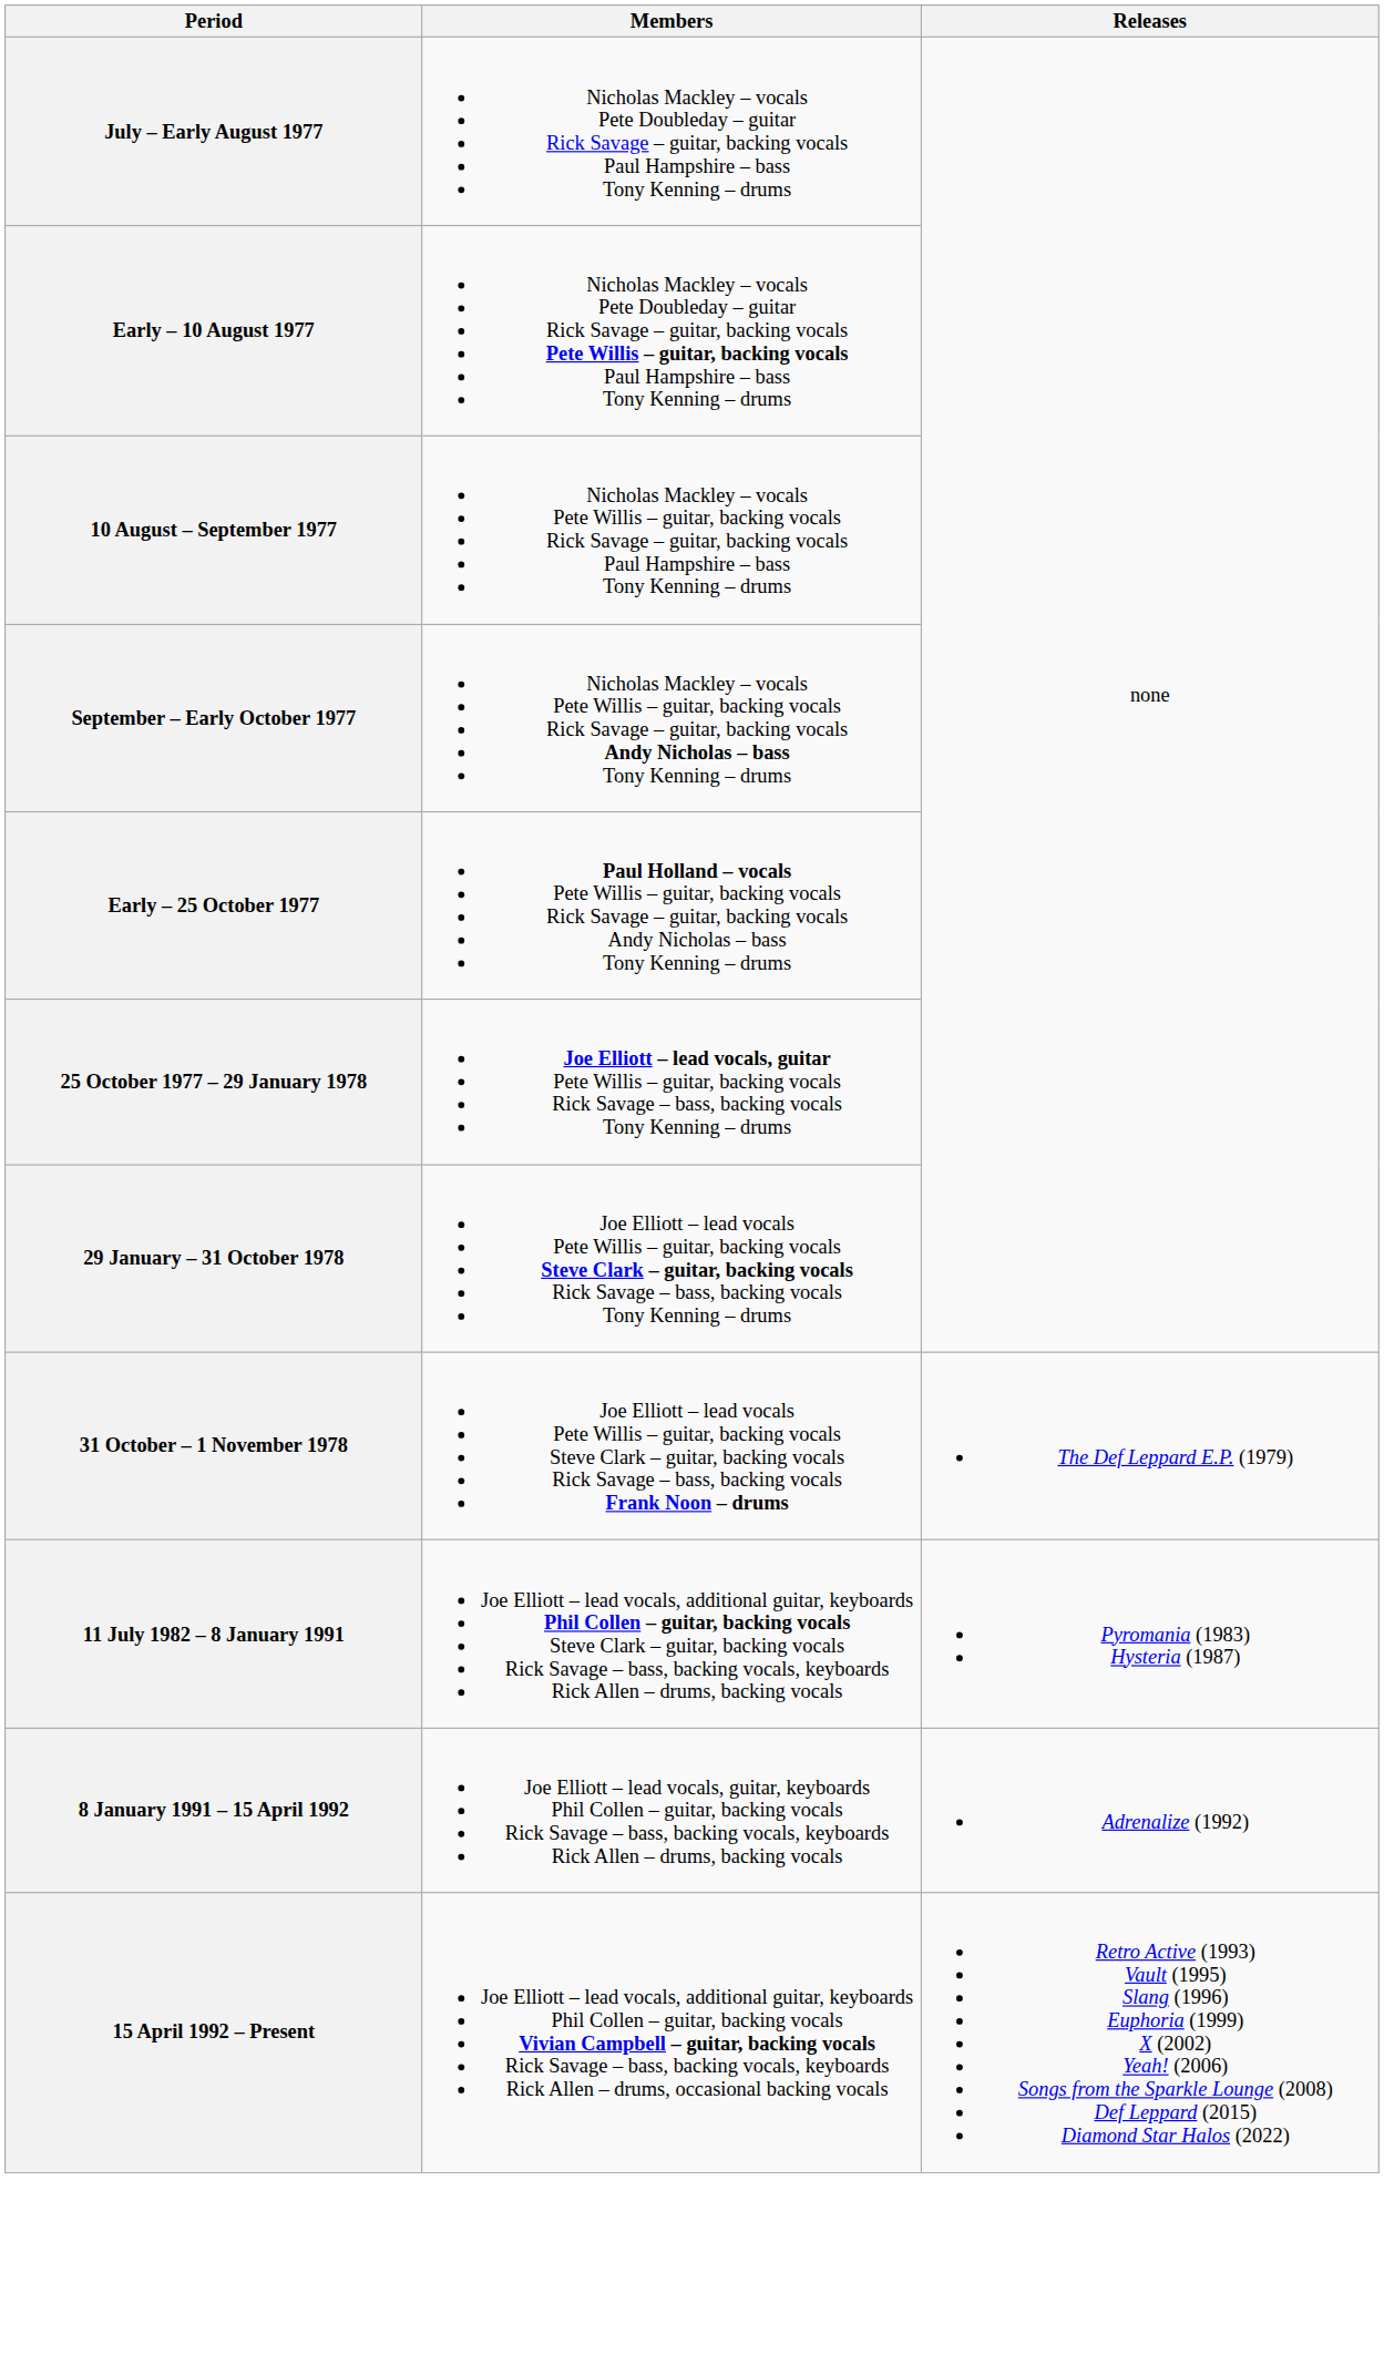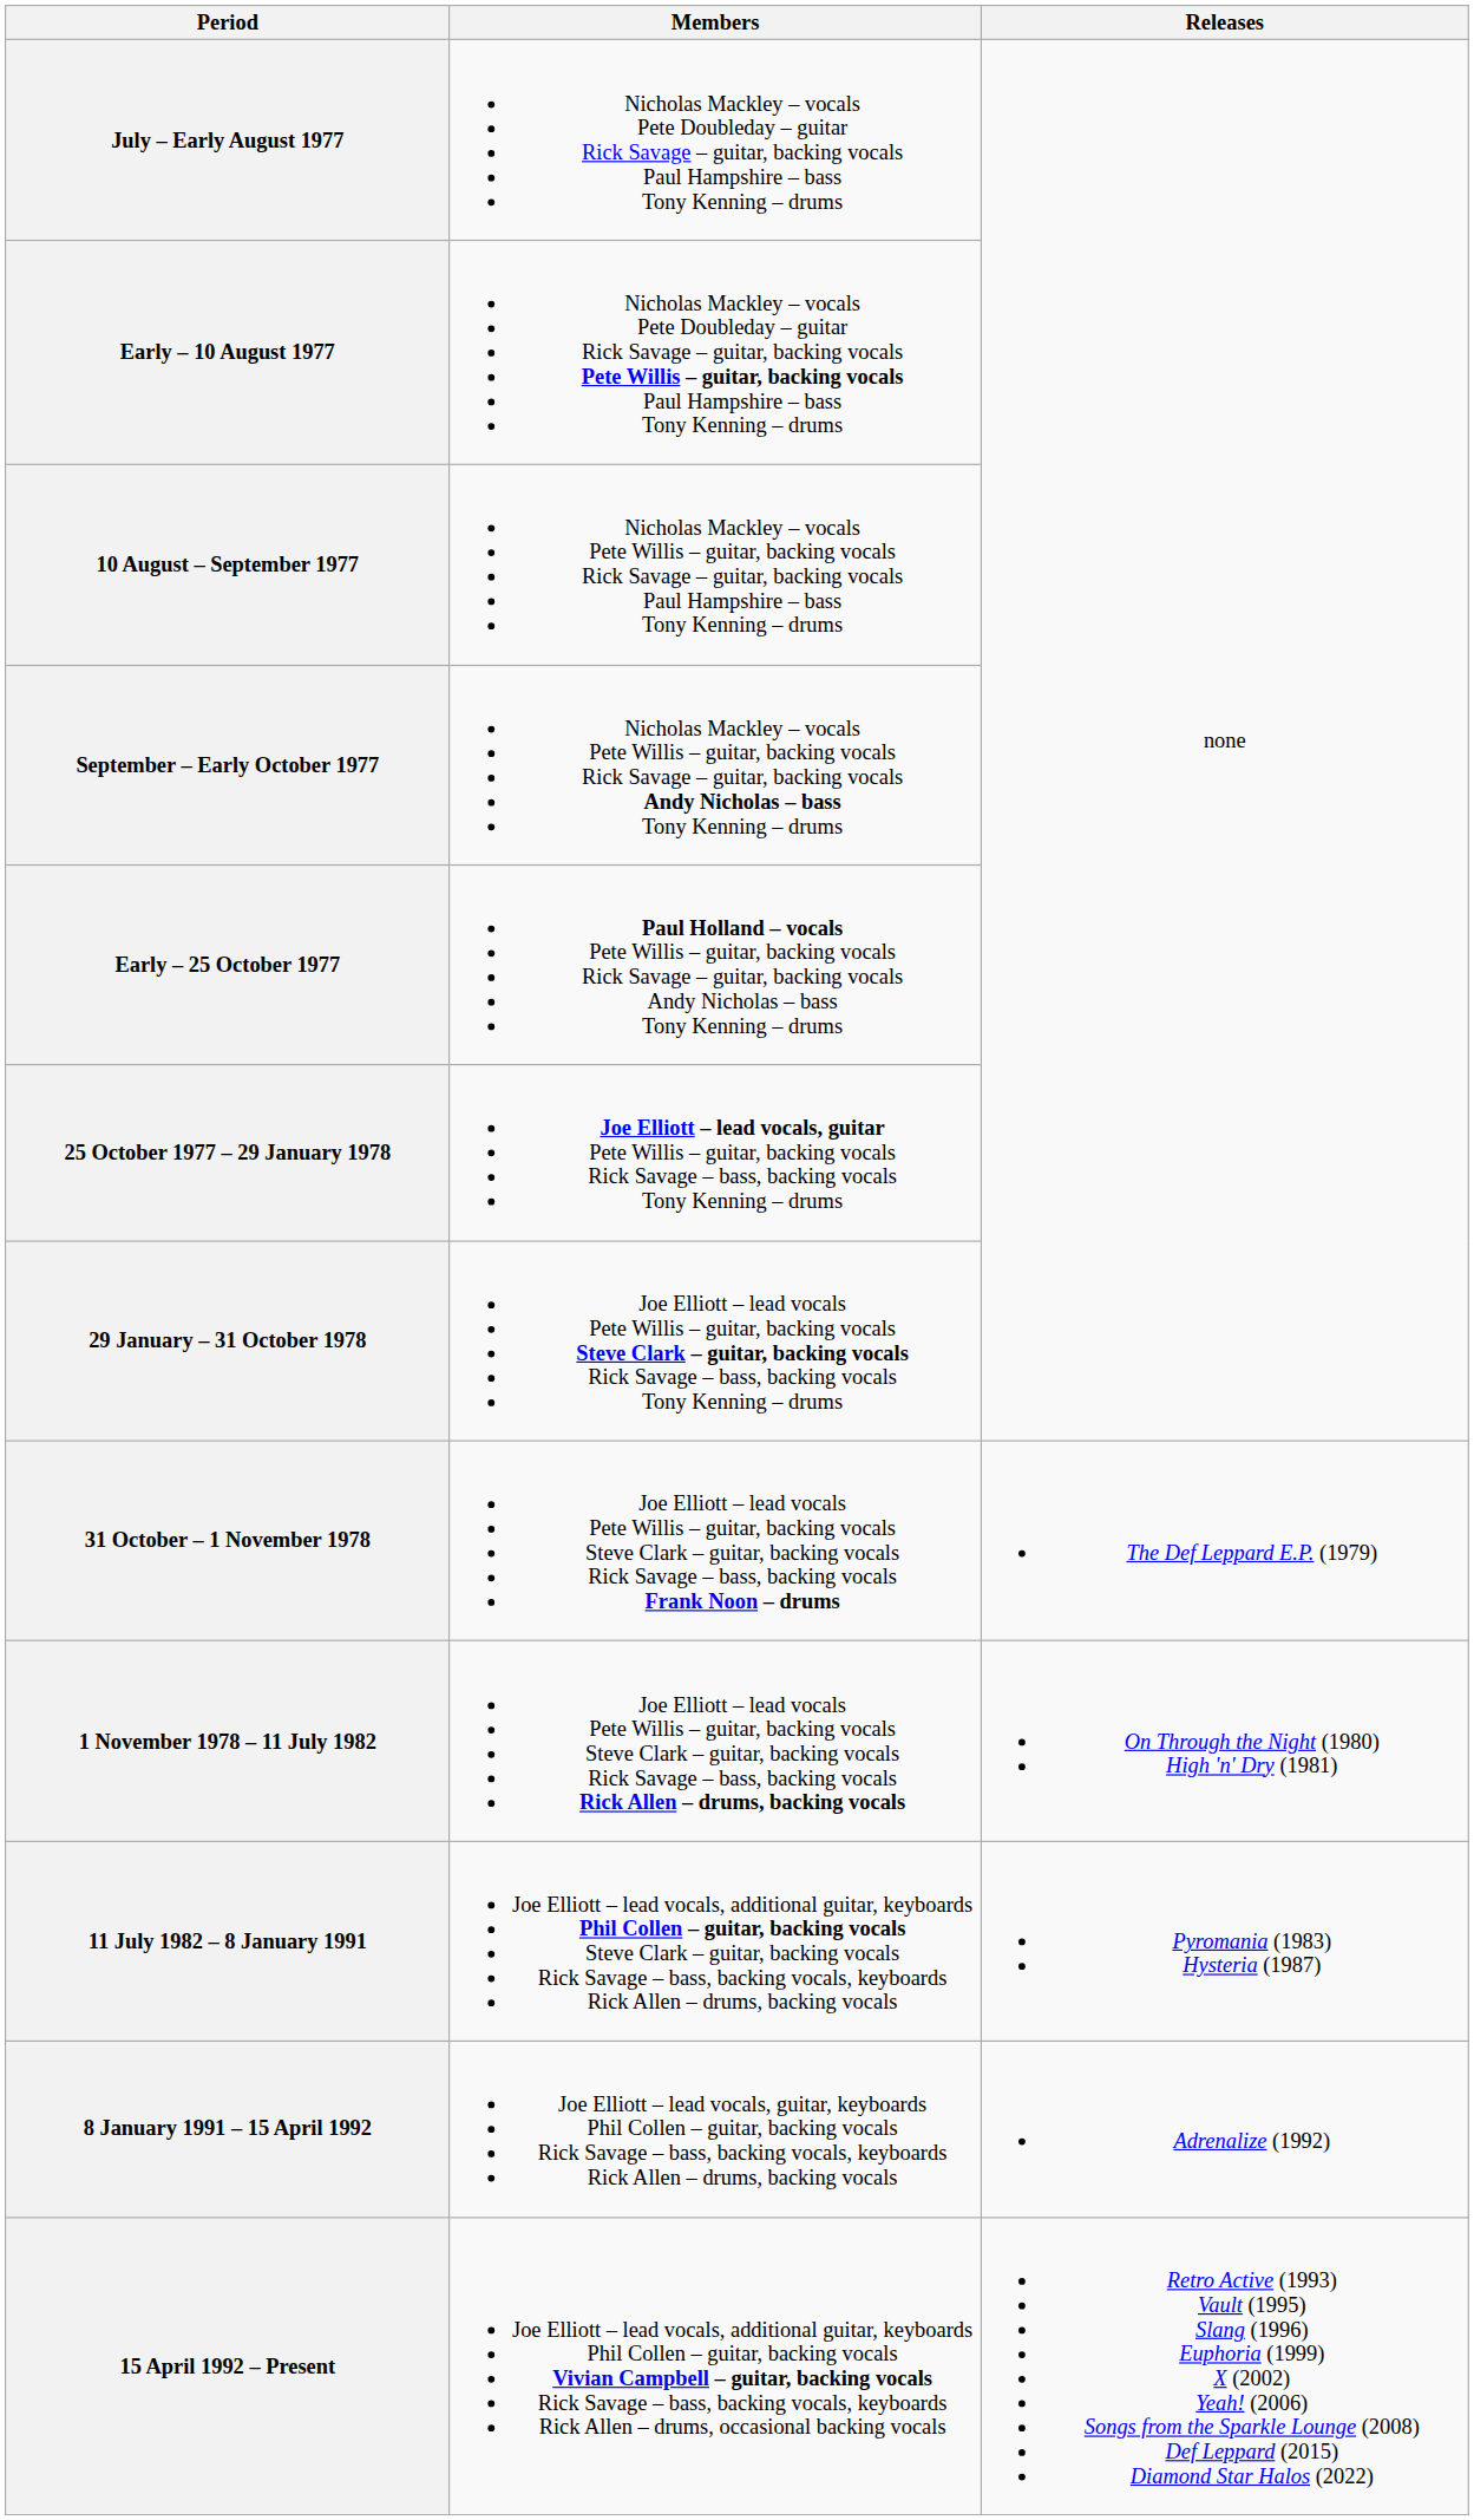+ row: 1 November 1978 – 11 July 1982 | Joe Elliott – lead vocals Pete Willis – guitar, backing vocals Steve Clark – guitar, backing vocals Rick Savage – bass, backing vocals Rick Allen – drums, backing vocals | On Through the Night (1980) High 'n' Dry (1981)
